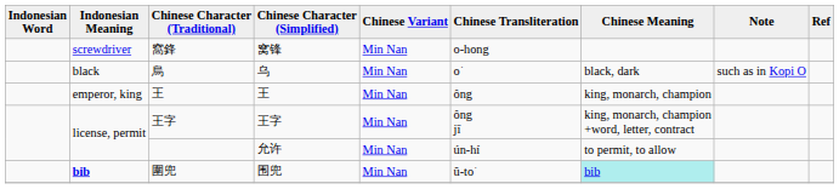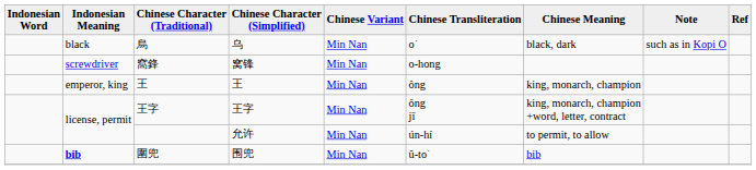rows swapped: 烏 <-> 窩鋒
圍兜 | Chinese Meaning: paleturquoise background -> no background
